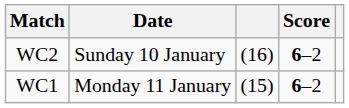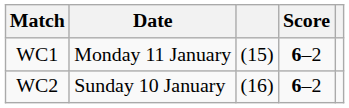rows swapped: WC1 <-> WC2
